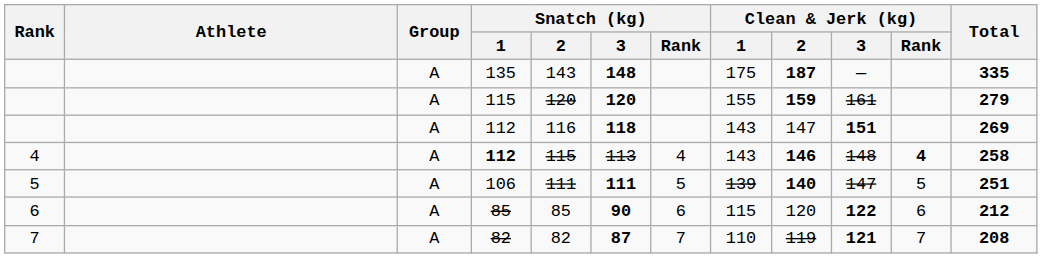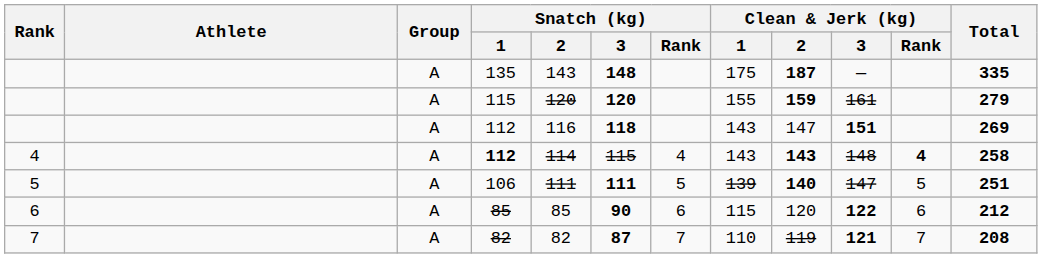4 / 112 | Snatch (kg) / 2: 115 -> 114
4 / 112 | Snatch (kg) / 3: 113 -> 115
4 / 112 | Clean & Jerk (kg) / 2: 146 -> 143
